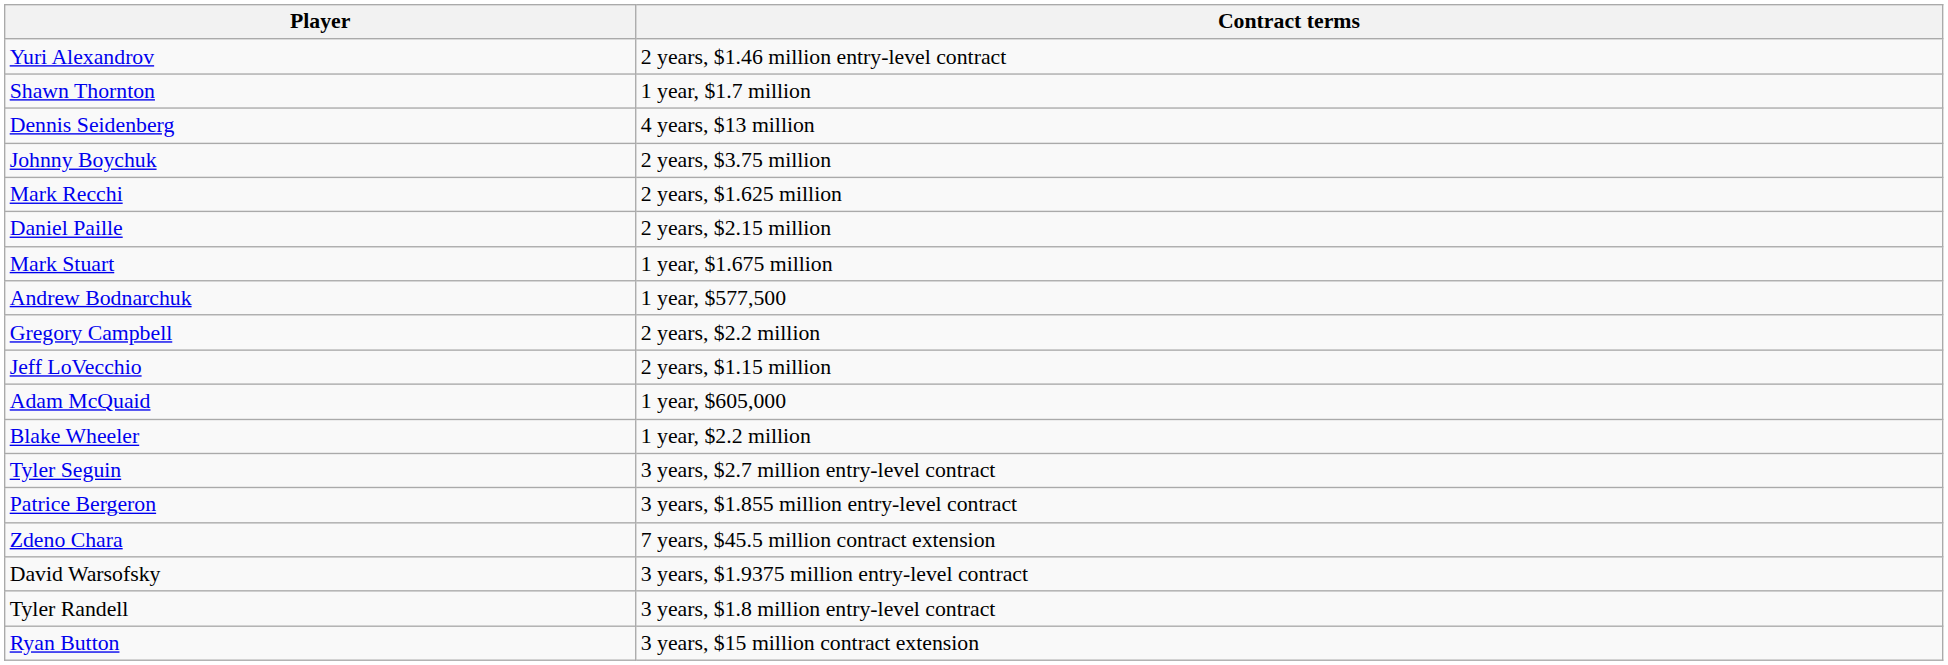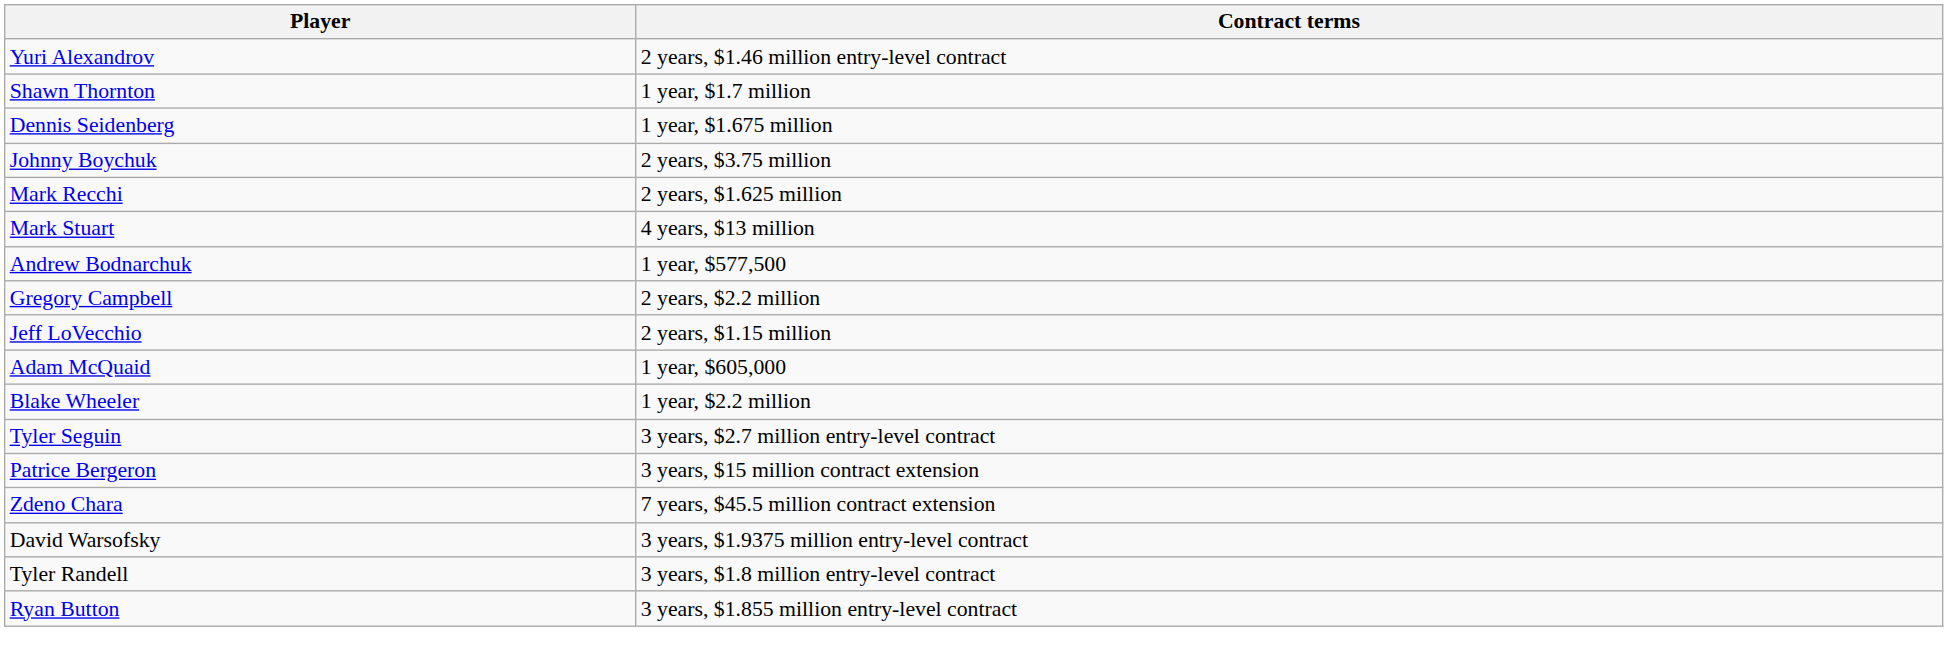Dennis Seidenberg | Contract terms: 4 years, $13 million -> 1 year, $1.675 million
- row: Daniel Paille | 2 years, $2.15 million
Mark Stuart | Contract terms: 1 year, $1.675 million -> 4 years, $13 million
Patrice Bergeron | Contract terms: 3 years, $1.855 million entry-level contract -> 3 years, $15 million contract extension
Ryan Button | Contract terms: 3 years, $15 million contract extension -> 3 years, $1.855 million entry-level contract
